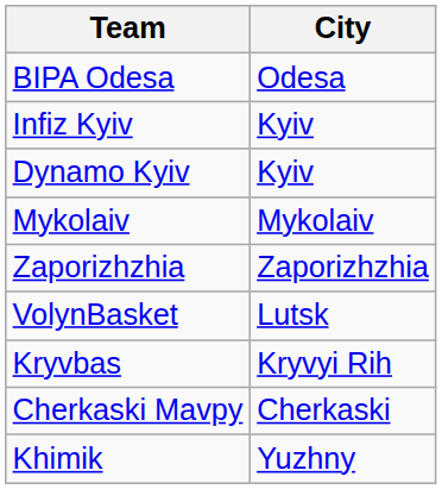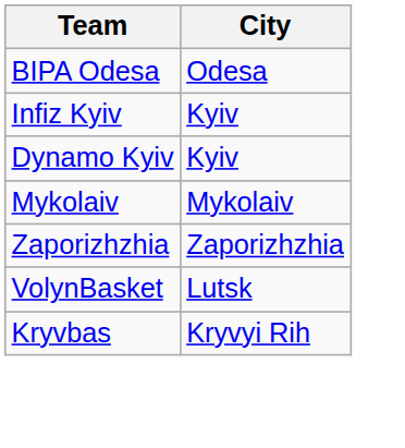- row: Cherkaski Mavpy | Cherkaski
- row: Khimik | Yuzhny
